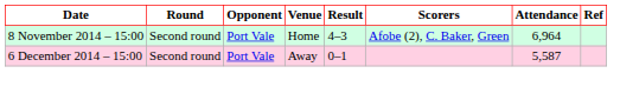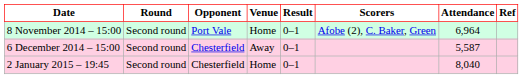8 November 2014 – 15:00 | Result: 4–3 -> 0–1
6 December 2014 – 15:00 | Opponent: Port Vale -> Chesterfield
+ row: 2 January 2015 – 19:45 | Second round | Chesterfield | Home | 0–1 | 8,040
